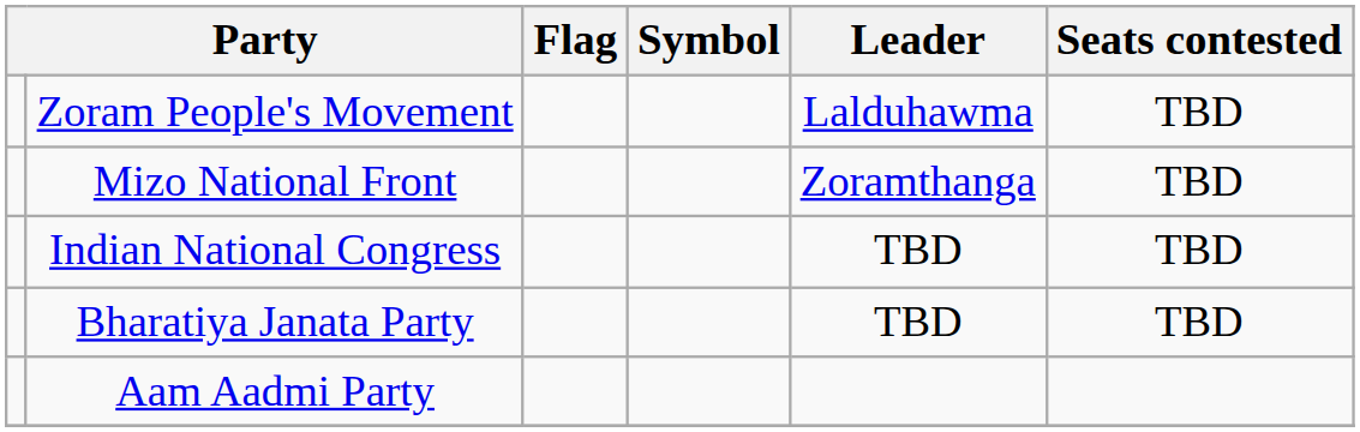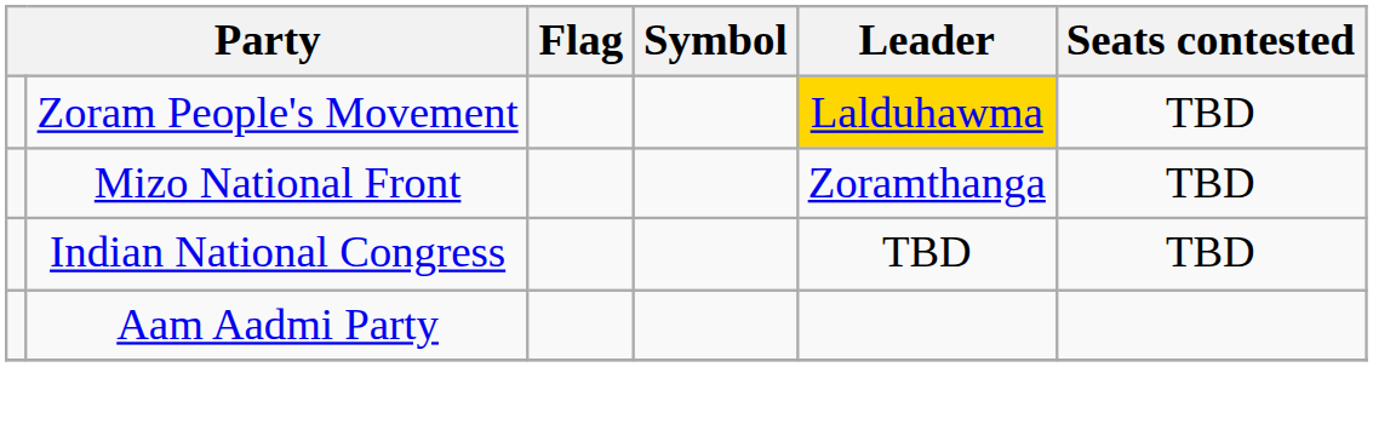Zoram People's Movement | Leader: no background -> gold background
- row: Bharatiya Janata Party | TBD | TBD
